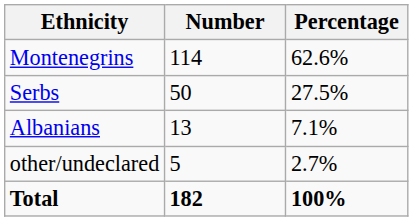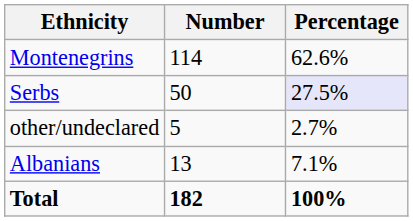Serbs | Percentage: no background -> lavender background
rows swapped: Albanians <-> other/undeclared
